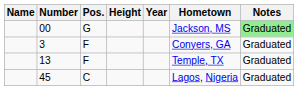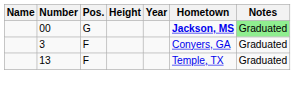00 | Hometown: normal -> bold
- row: 45 | C | Lagos, Nigeria | Graduated
